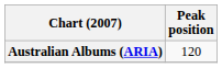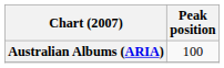Australian Albums (ARIA) | Peak position: 120 -> 100
